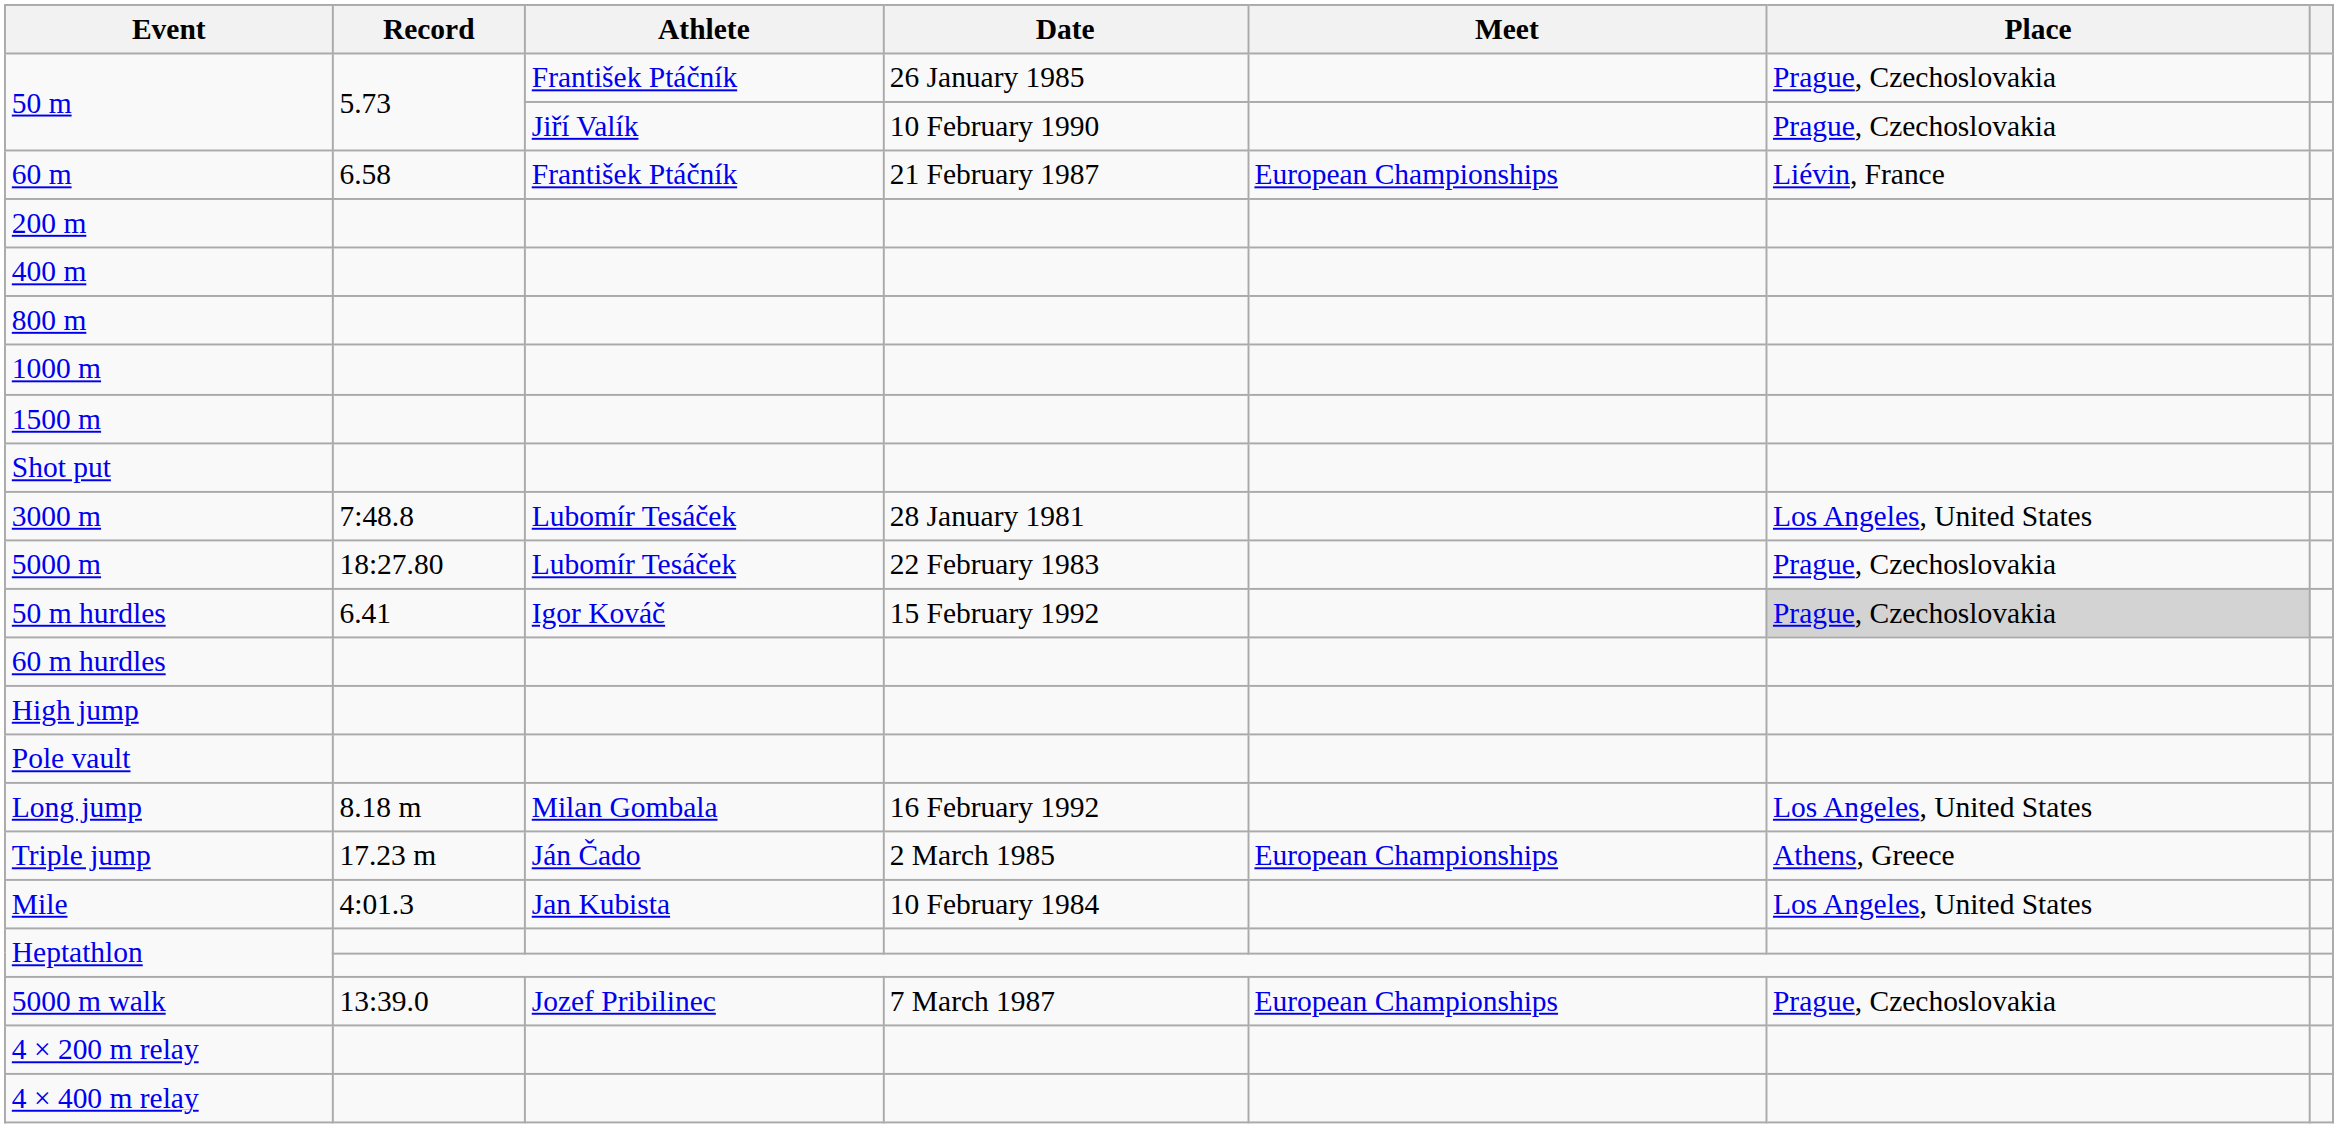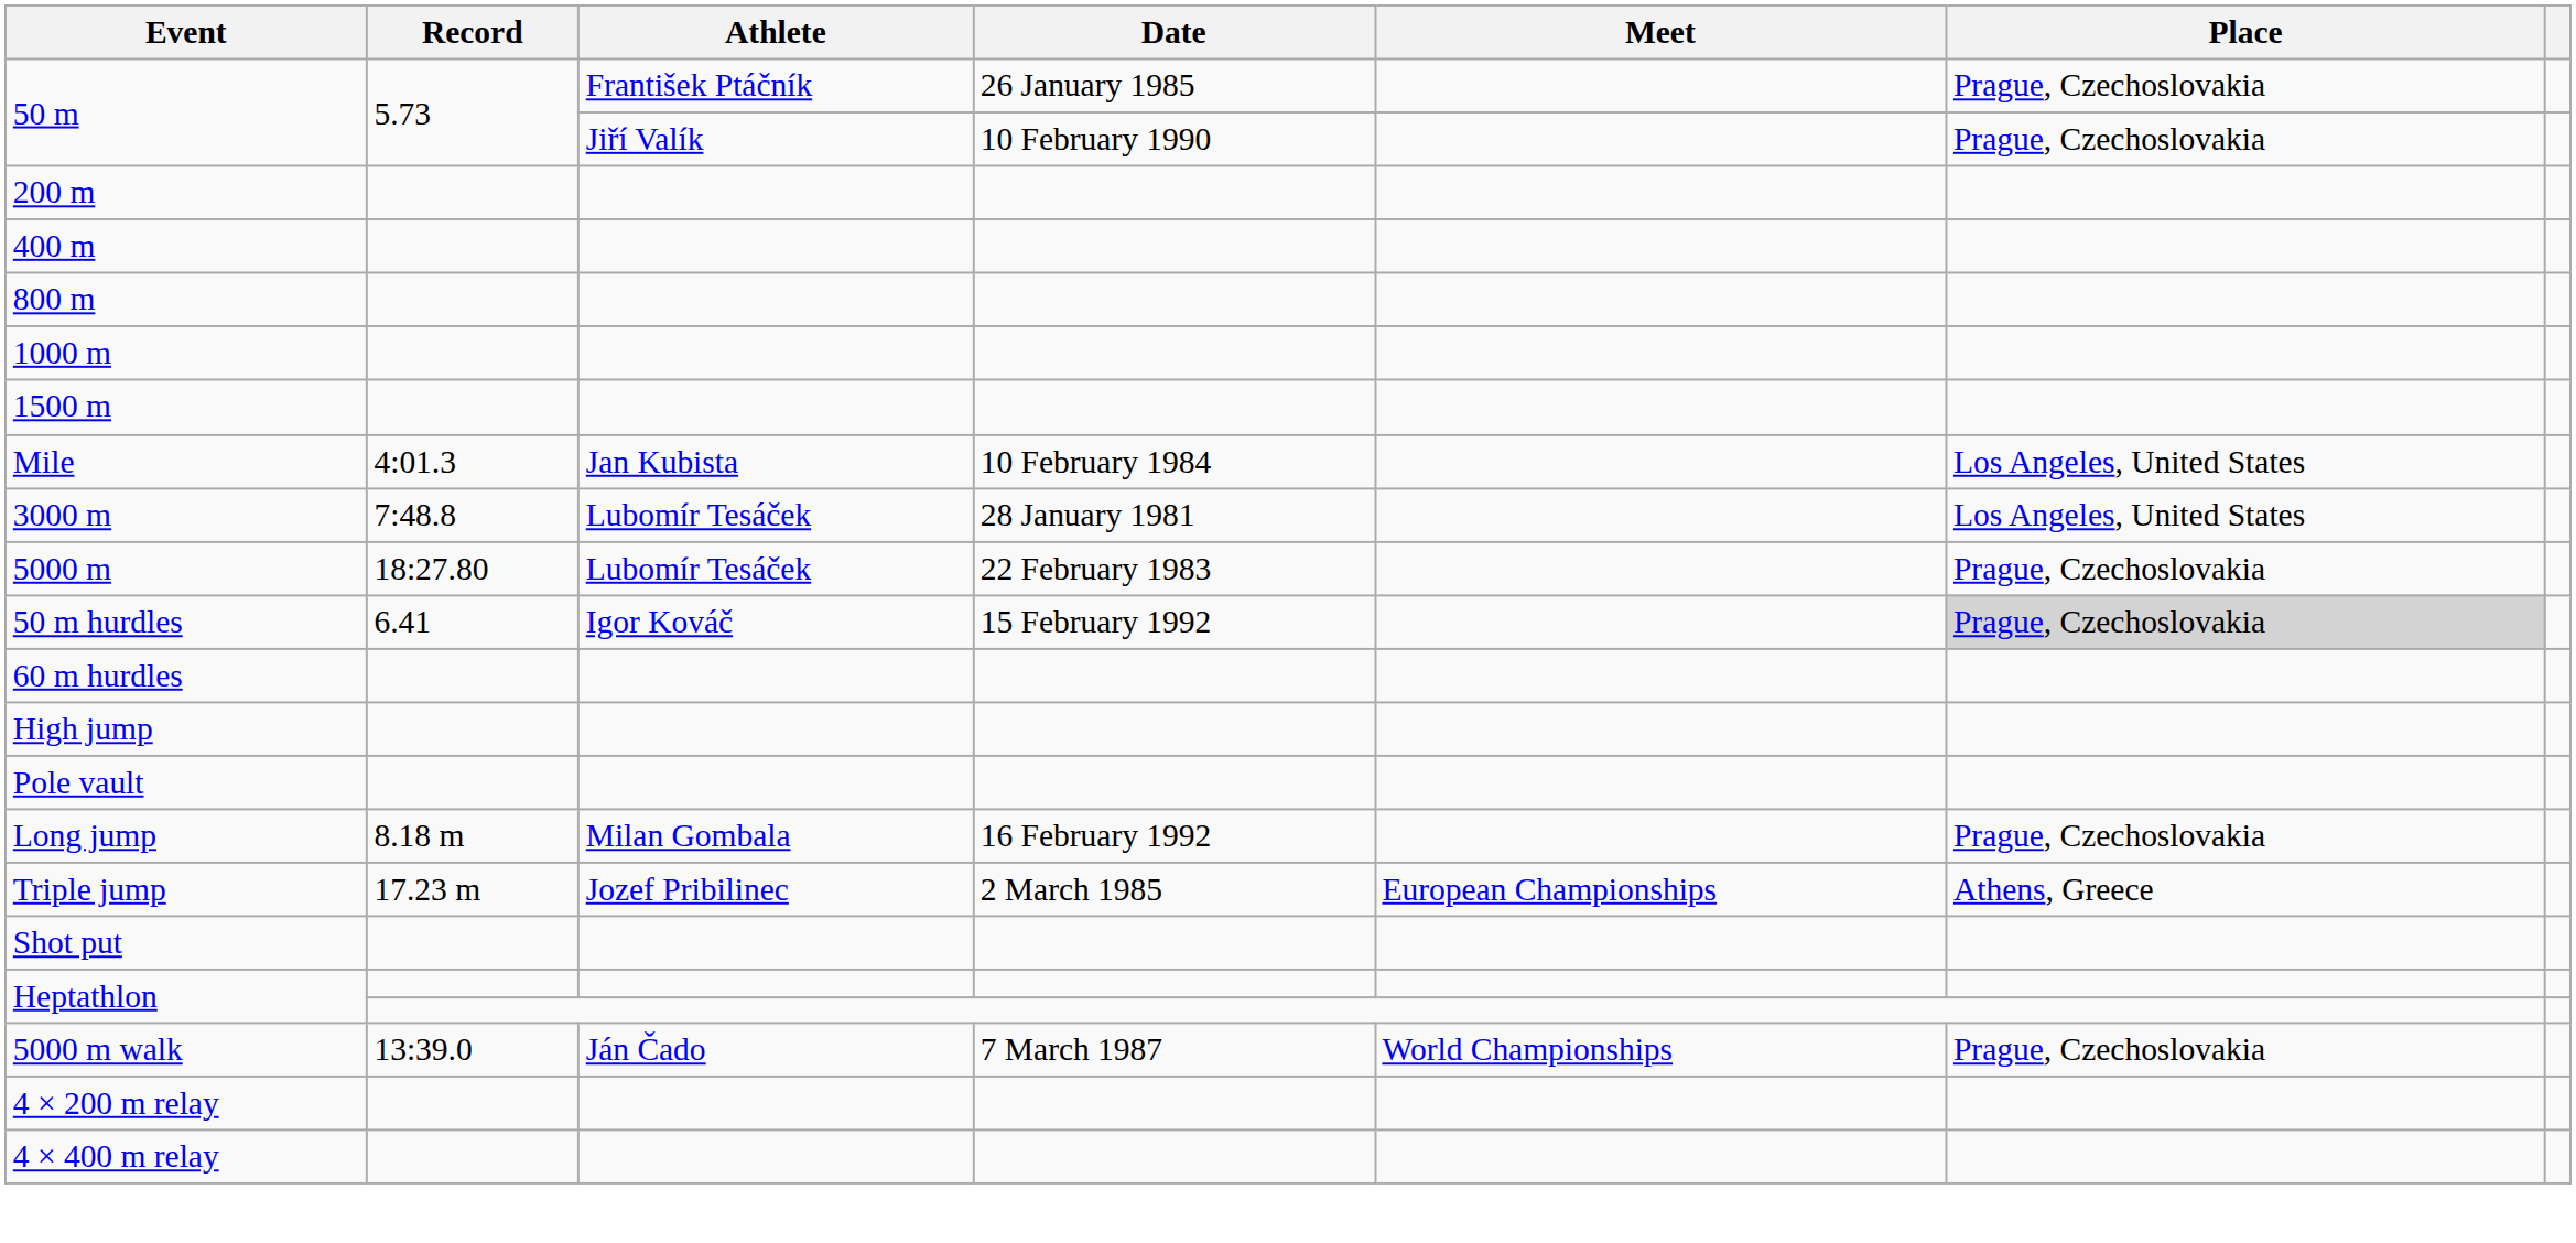- row: 60 m | 6.58 | František Ptáčník | 21 February 1987 | European Championships | Liévin, France
rows swapped: Mile <-> Shot put
Long jump | Place: Los Angeles, United States -> Prague, Czechoslovakia
Triple jump | Athlete: Ján Čado -> Jozef Pribilinec
5000 m walk | Athlete: Jozef Pribilinec -> Ján Čado
5000 m walk | Meet: European Championships -> World Championships
